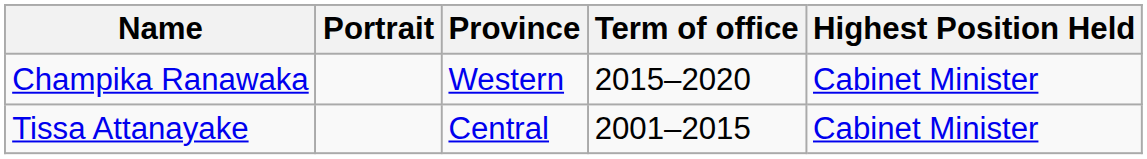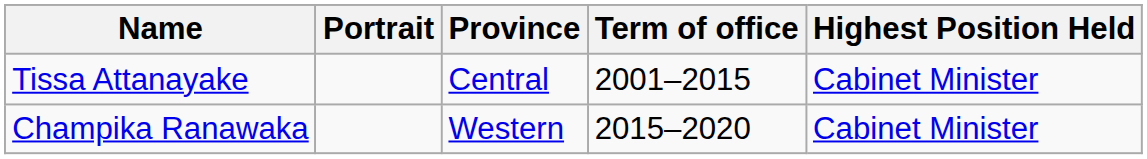rows swapped: Tissa Attanayake <-> Champika Ranawaka
